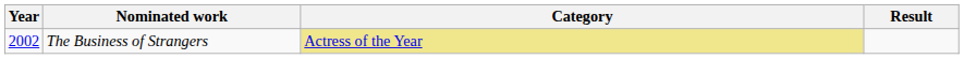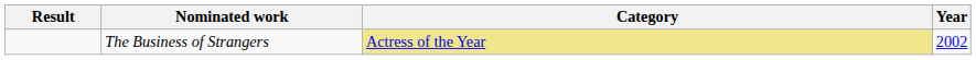columns swapped: Year <-> Result
